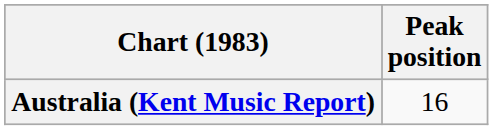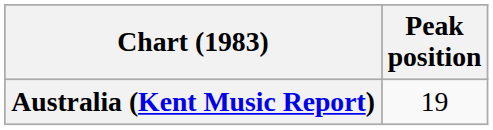Australia (Kent Music Report) | Peak position: 16 -> 19
